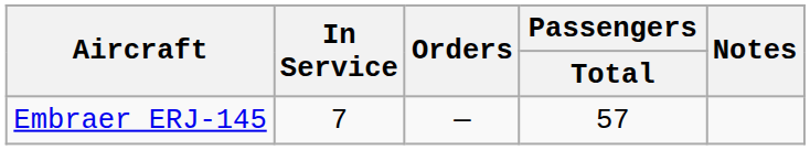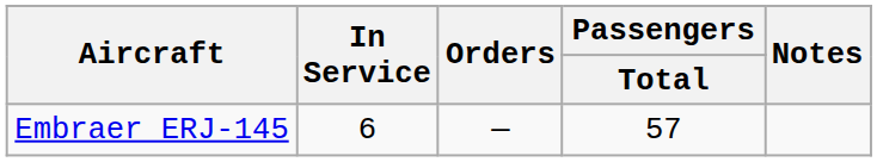Embraer ERJ-145 | In Service: 7 -> 6
